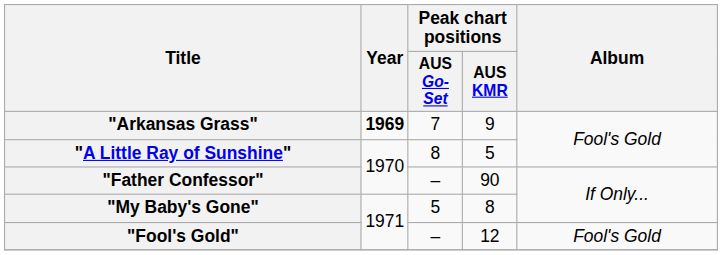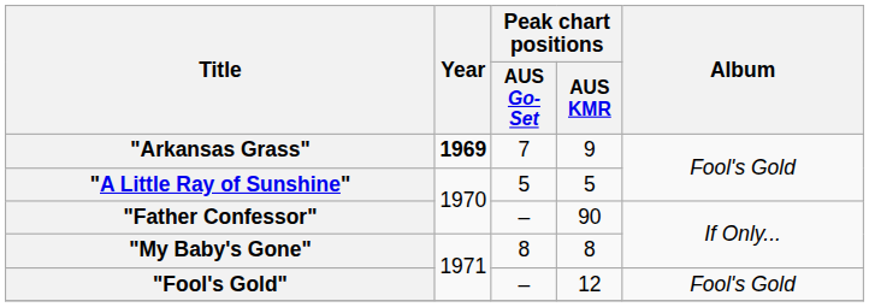"A Little Ray of Sunshine" | Peak chart positions / AUS Go-Set: 8 -> 5
"My Baby's Gone" | Peak chart positions / AUS Go-Set: 5 -> 8
